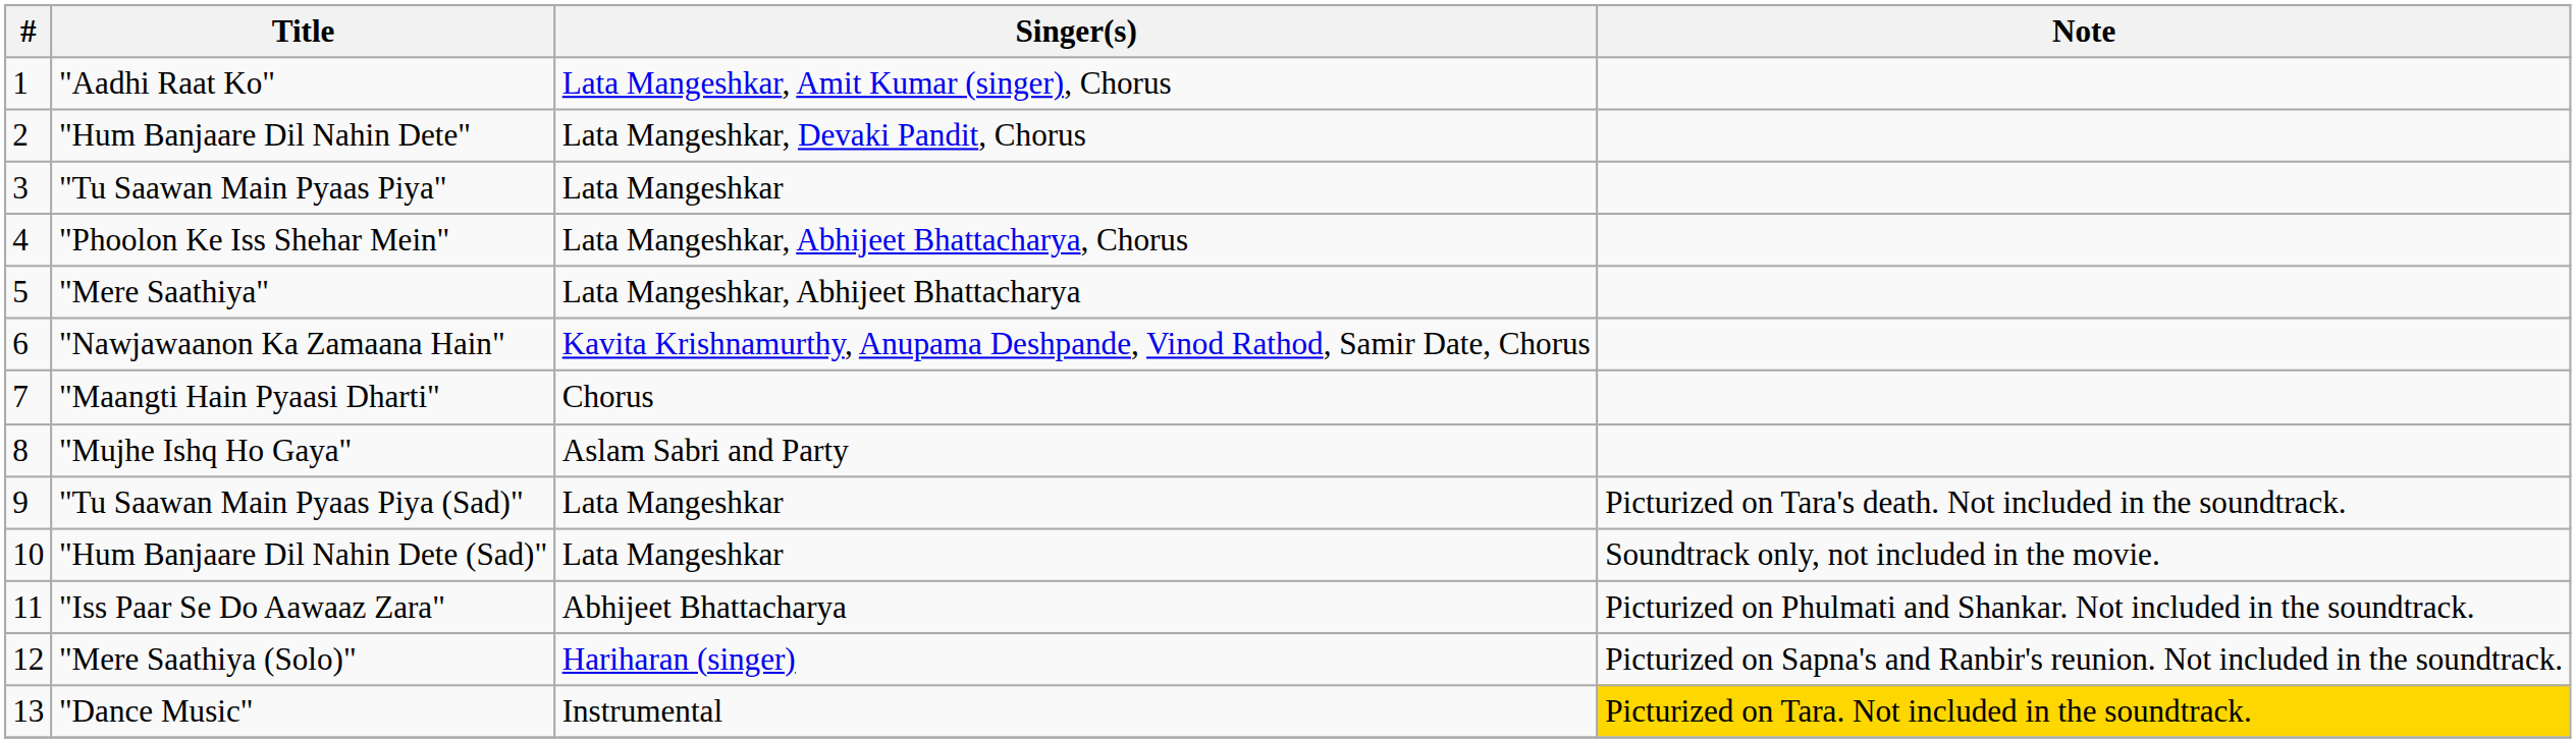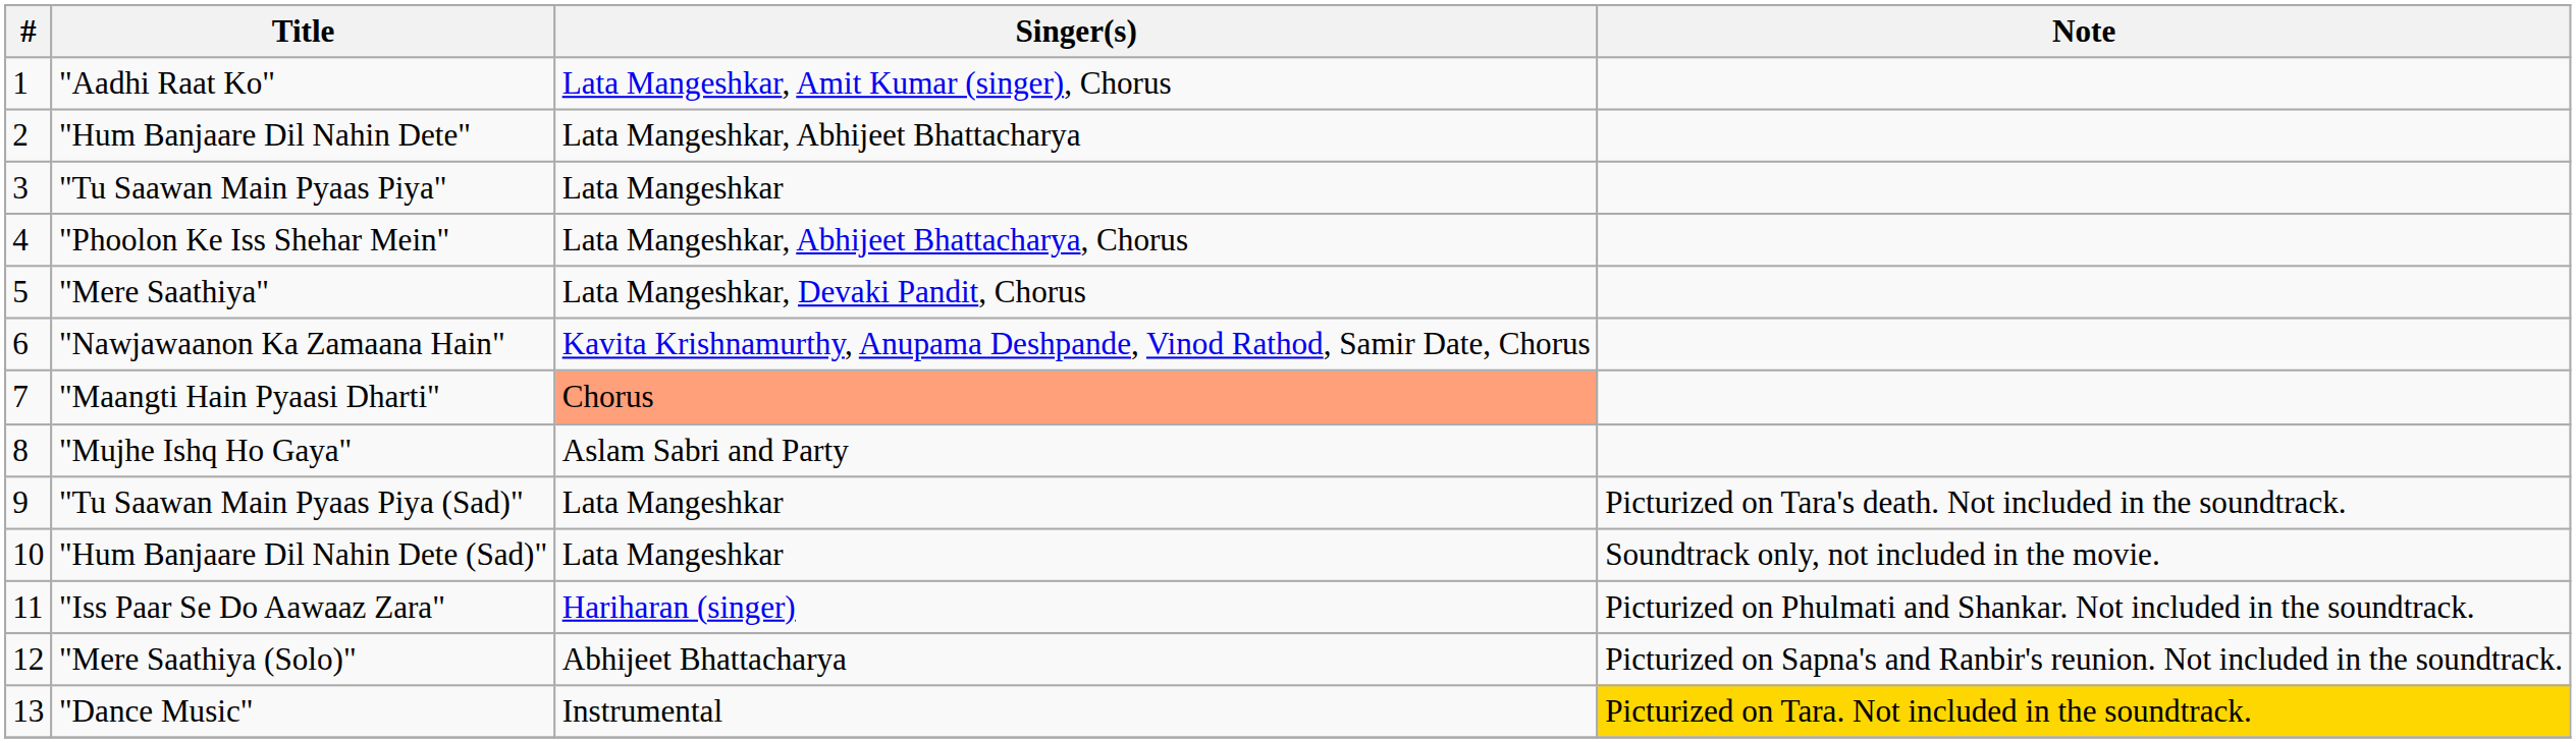"Hum Banjaare Dil Nahin Dete" | Singer(s): Lata Mangeshkar, Devaki Pandit, Chorus -> Lata Mangeshkar, Abhijeet Bhattacharya
"Mere Saathiya" | Singer(s): Lata Mangeshkar, Abhijeet Bhattacharya -> Lata Mangeshkar, Devaki Pandit, Chorus
"Maangti Hain Pyaasi Dharti" | Singer(s): no background -> lightsalmon background
"Iss Paar Se Do Aawaaz Zara" | Singer(s): Abhijeet Bhattacharya -> Hariharan (singer)
"Mere Saathiya (Solo)" | Singer(s): Hariharan (singer) -> Abhijeet Bhattacharya
